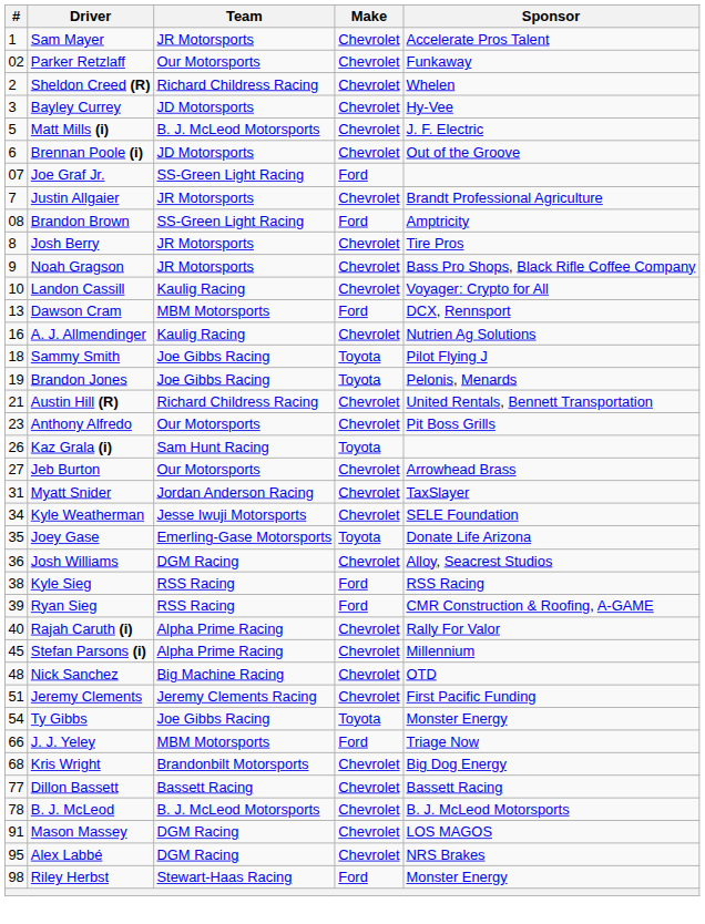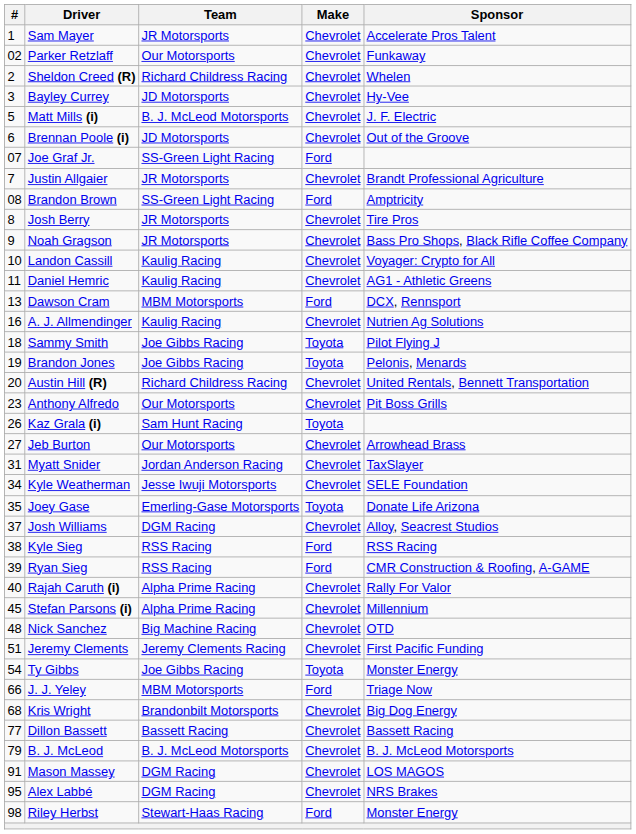+ row: 11 | Daniel Hemric | Kaulig Racing | Chevrolet | AG1 - Athletic Greens
Austin Hill (R) | #: 21 -> 20
Josh Williams | #: 36 -> 37
B. J. McLeod | #: 78 -> 79
